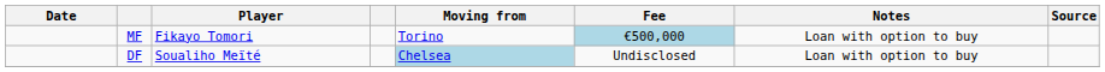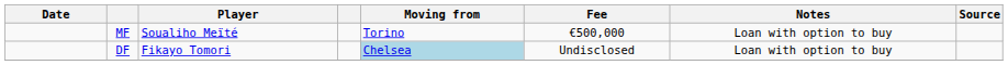MF | Player: Fikayo Tomori -> Soualiho Meïté
MF | Fee: lightblue background -> no background
DF | Player: Soualiho Meïté -> Fikayo Tomori
